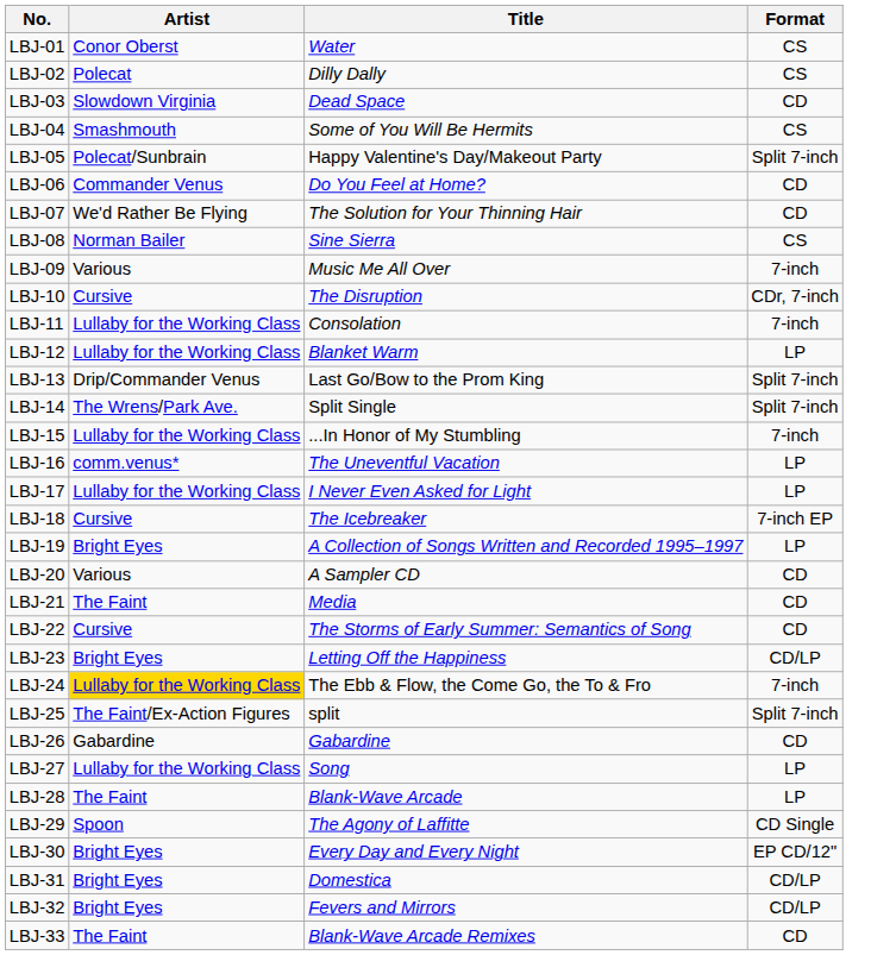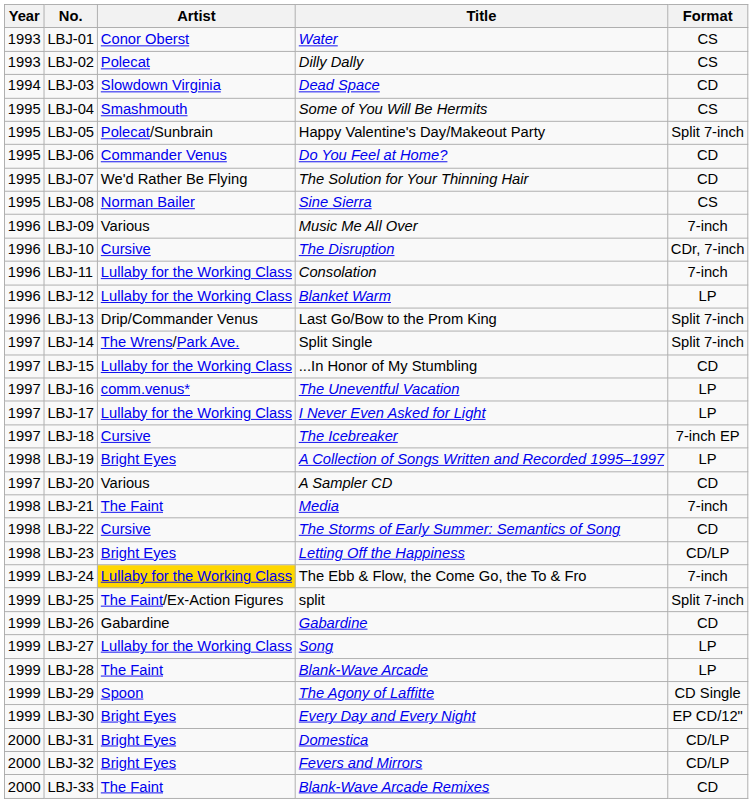+ column: Year | 1993 | 1993 | 1994 | 1995 | 1995 | 1995 | 1995 | 1995 | 1996 | 1996 | 1996 | 1996 | 1996 | 1997 | 1997 | 1997 | 1997 | 1997 | 1998 | 1997 | 1998 | 1998 | 1998 | 1999 | 1999 | 1999 | 1999 | 1999 | 1999 | 1999 | 2000 | 2000 | 2000
LBJ-15 | Format: 7-inch -> CD
LBJ-21 | Format: CD -> 7-inch
